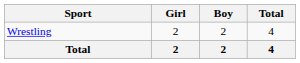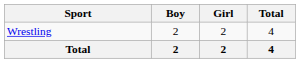columns swapped: Boy <-> Girl
